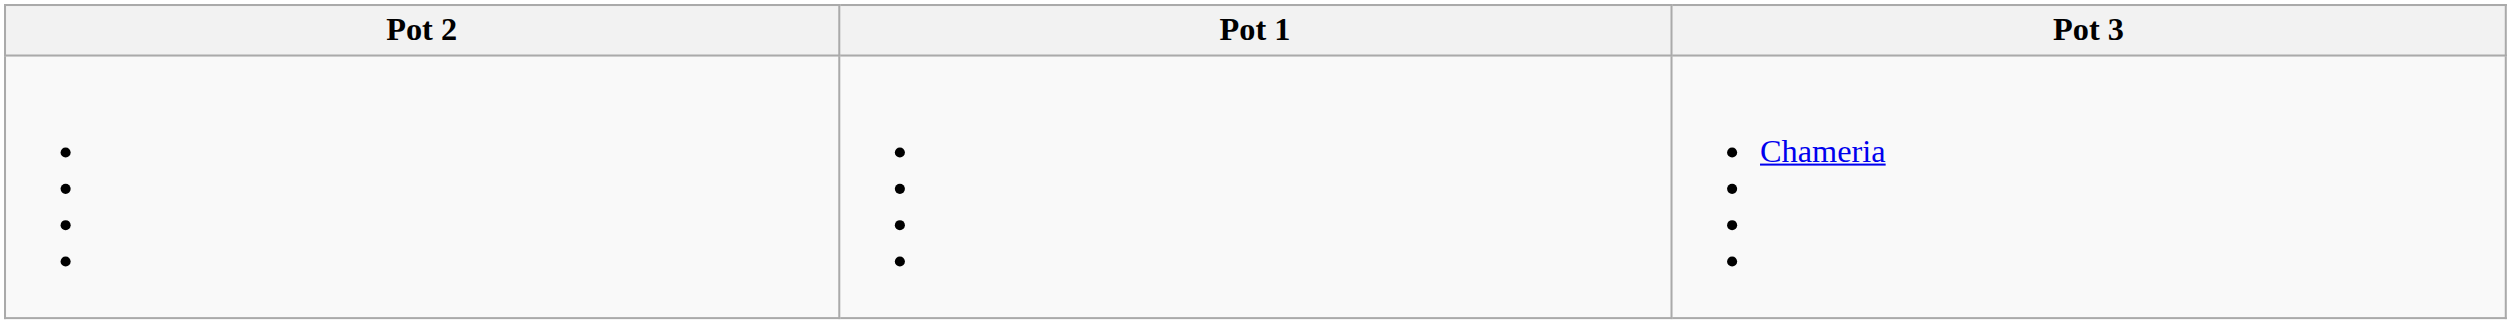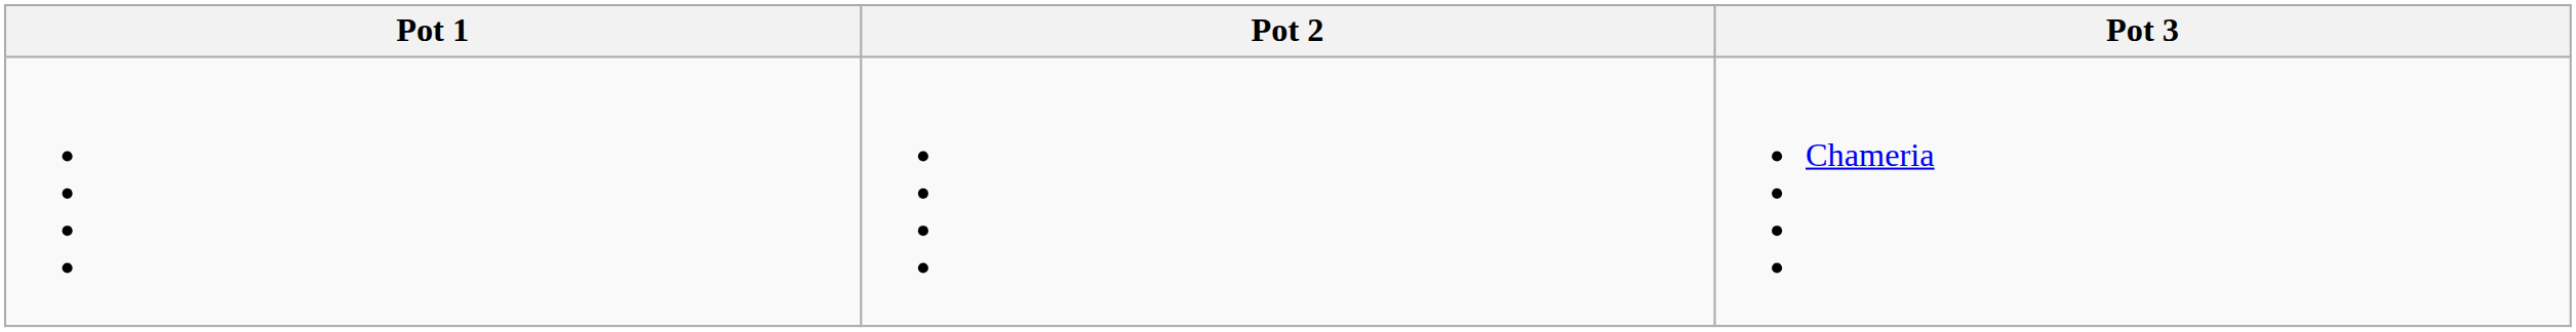columns swapped: Pot 1 <-> Pot 2
